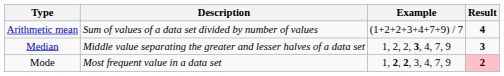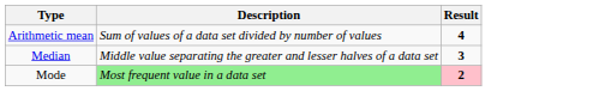- column: Example | (1+2+2+3+4+7+9) / 7 | 1, 2, 2, 3, 4, 7, 9 | 1, 2, 2, 3, 4, 7, 9
Mode | Description: no background -> lightgreen background
